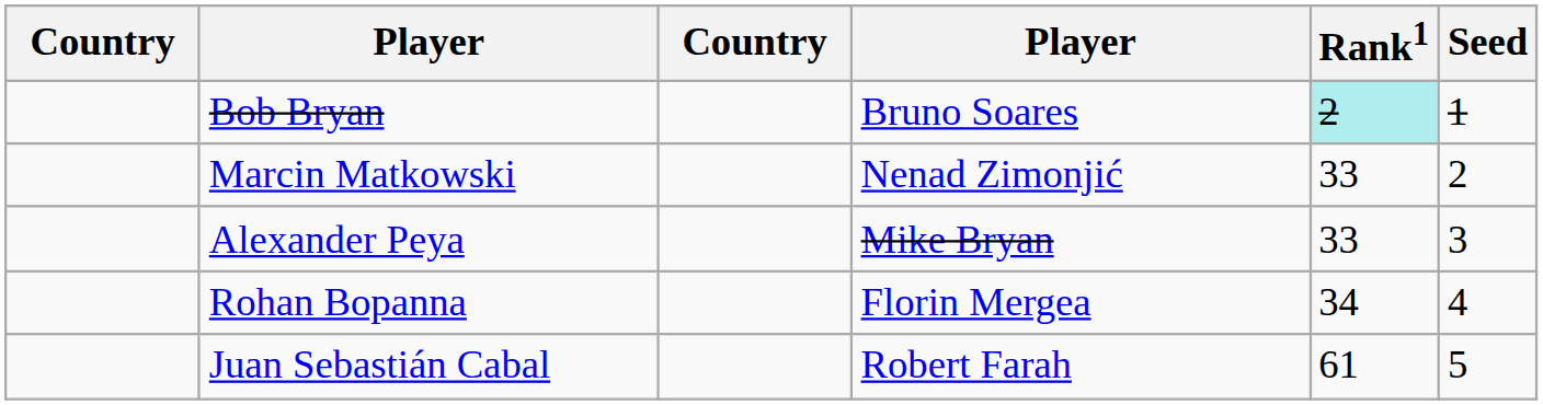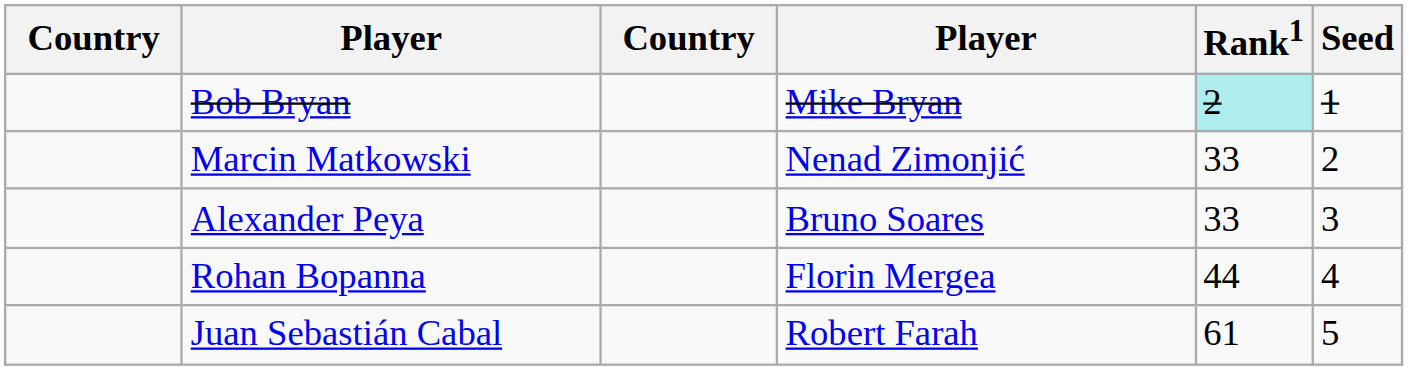Bob Bryan | column 4: Bruno Soares -> Mike Bryan
Alexander Peya | column 4: Mike Bryan -> Bruno Soares
Rohan Bopanna | Rank1: 34 -> 44
